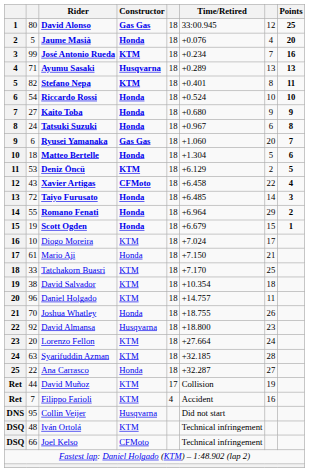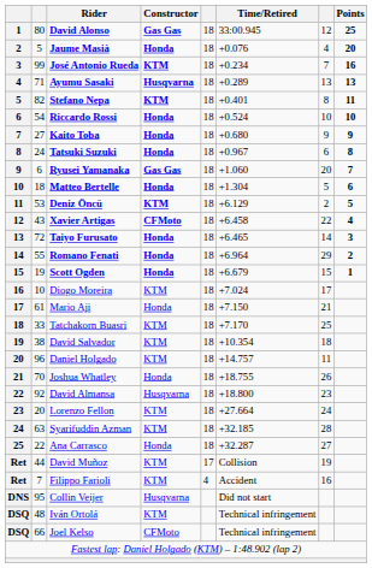Taiyo Furusato | Time/Retired: +6.485 -> +6.465
